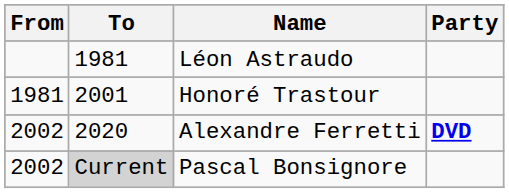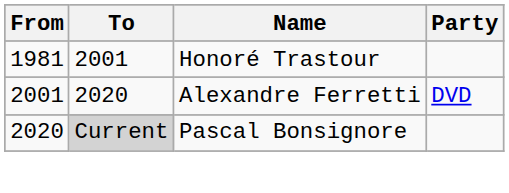- row: 1981 | Léon Astraudo
Alexandre Ferretti | From: 2002 -> 2001
Alexandre Ferretti | Party: bold -> normal
Pascal Bonsignore | From: 2002 -> 2020
